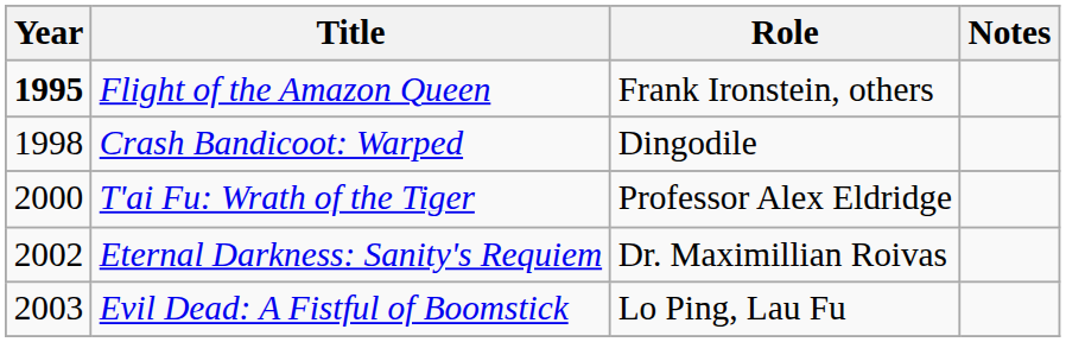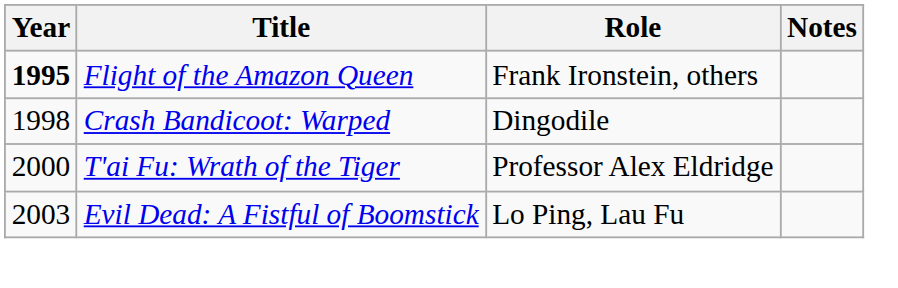- row: 2002 | Eternal Darkness: Sanity's Requiem | Dr. Maximillian Roivas
